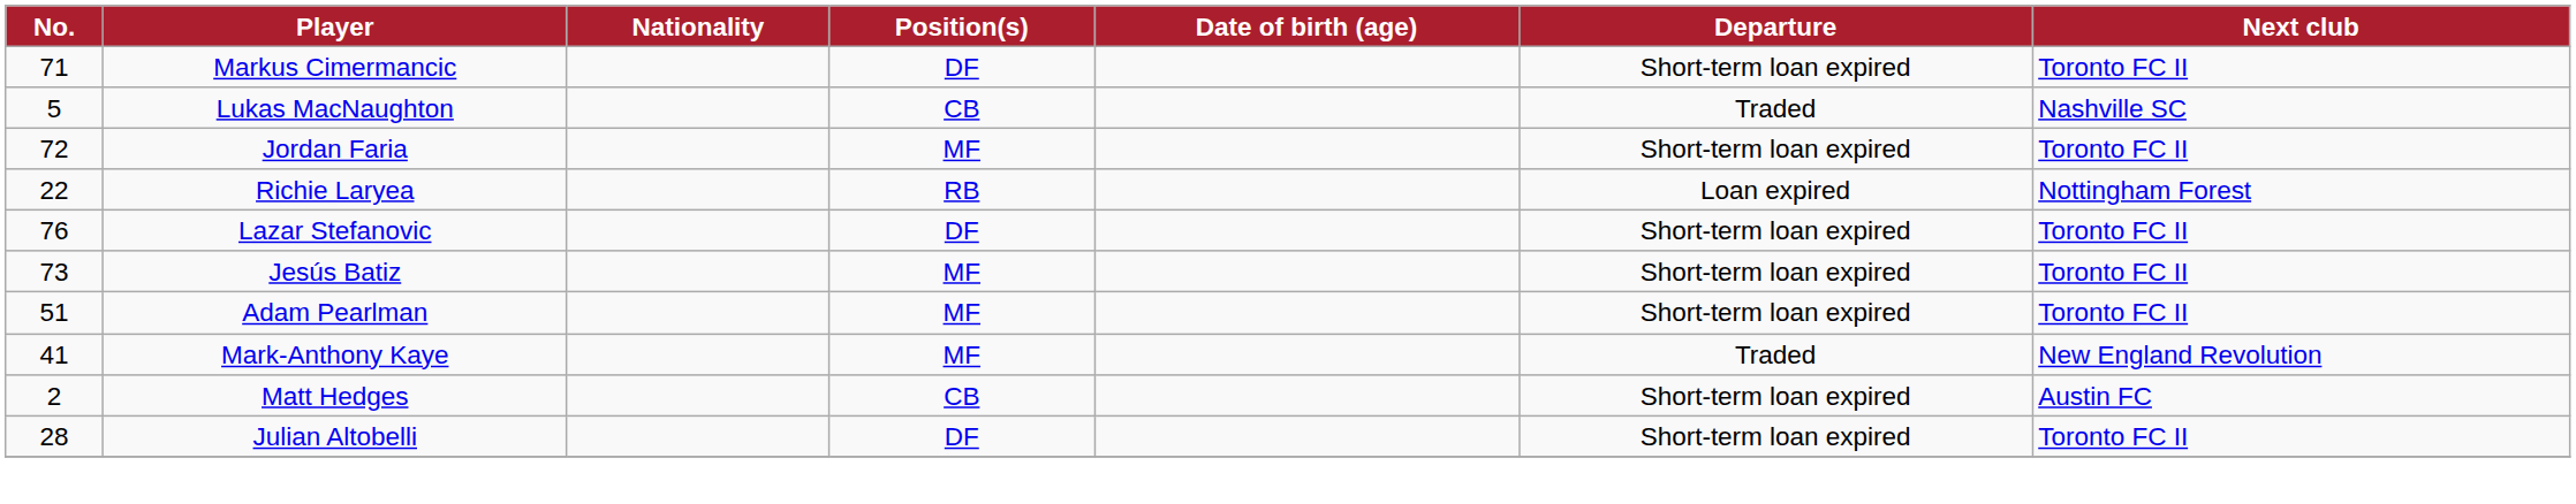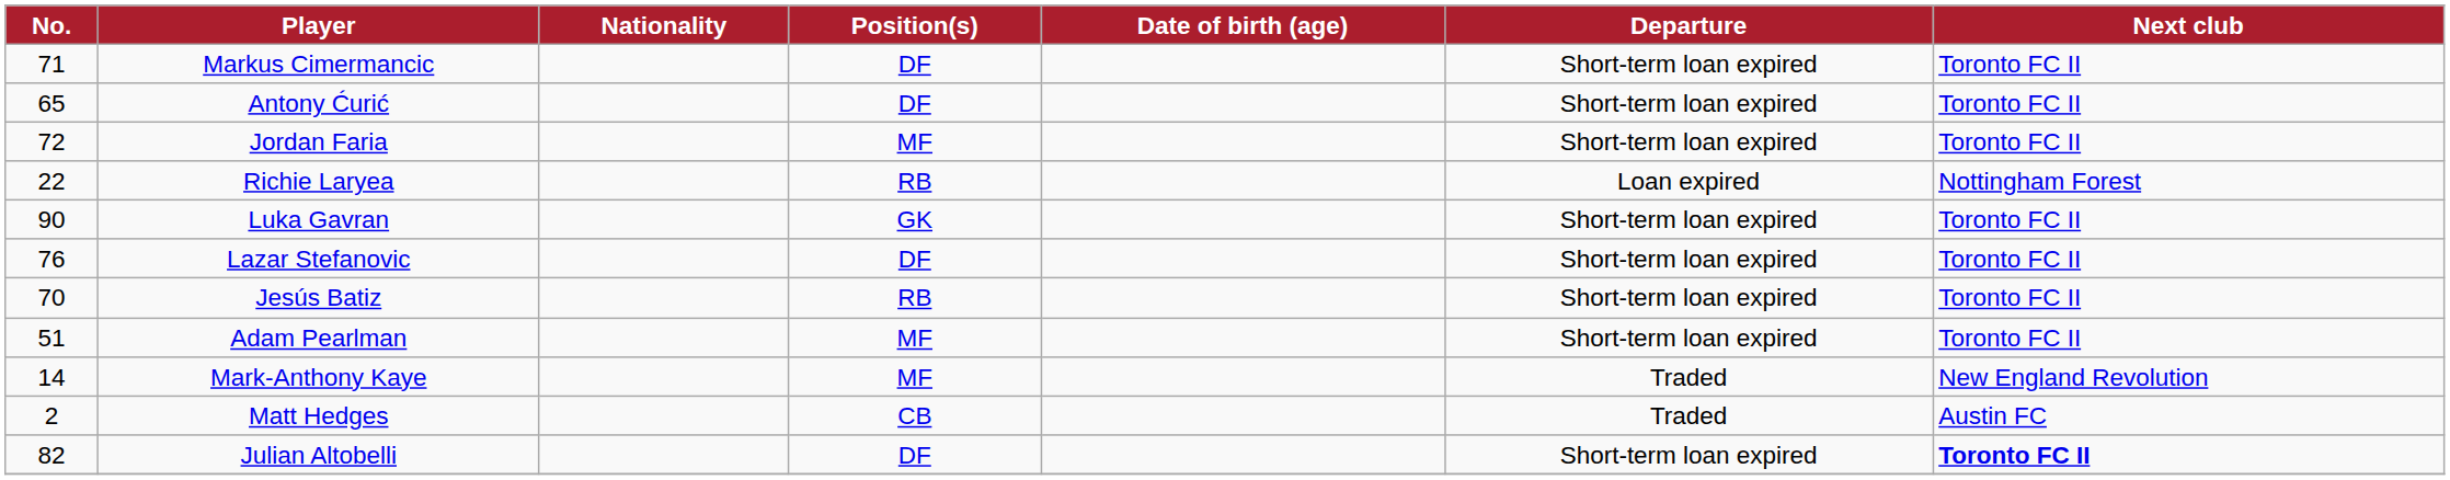- row: 5 | Lukas MacNaughton | CB | Traded | Nashville SC
+ row: 65 | Antony Ćurić | DF | Short-term loan expired | Toronto FC II
+ row: 90 | Luka Gavran | GK | Short-term loan expired | Toronto FC II
Jesús Batiz | No.: 73 -> 70
Jesús Batiz | Position(s): MF -> RB
Mark-Anthony Kaye | No.: 41 -> 14
Matt Hedges | Departure: Short-term loan expired -> Traded
Julian Altobelli | No.: 28 -> 82
Julian Altobelli | Next club: normal -> bold
